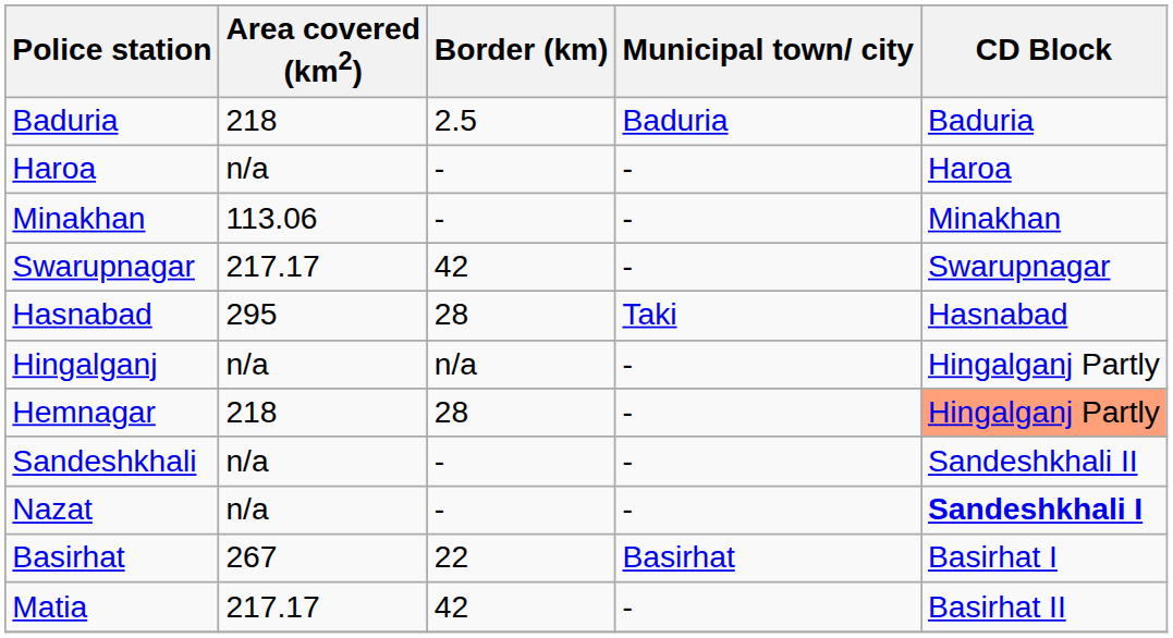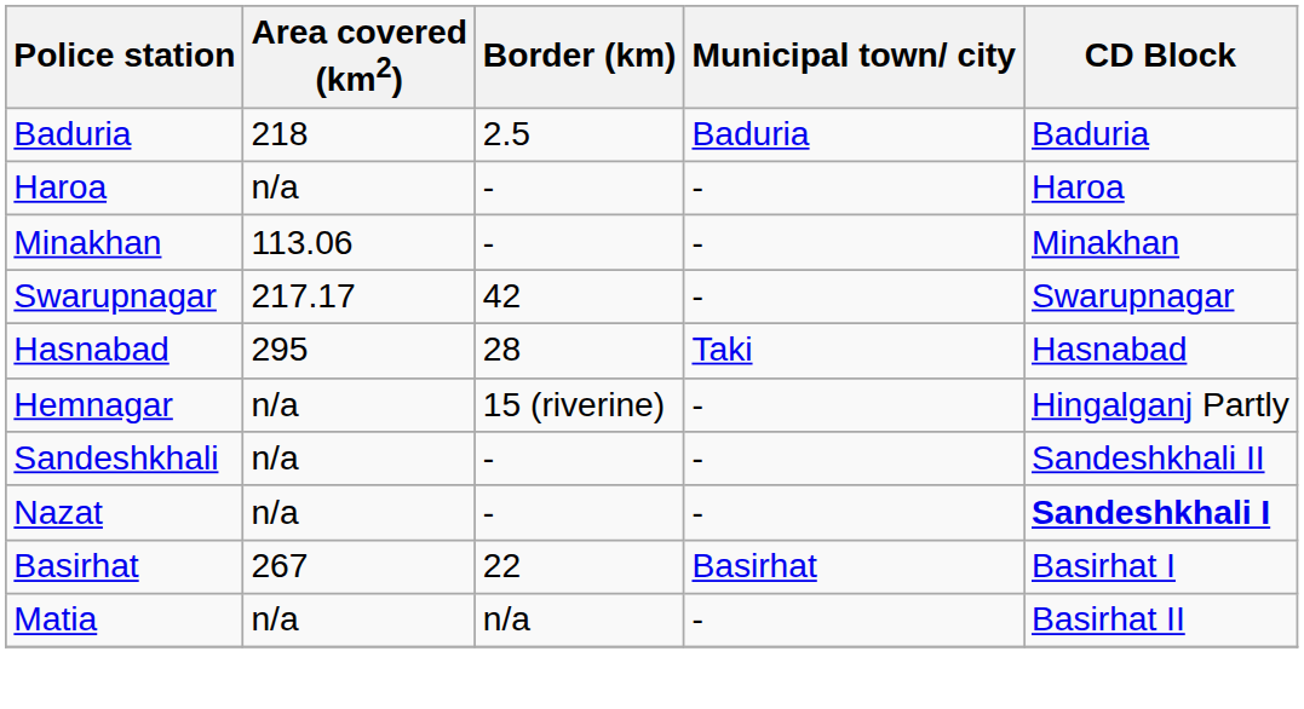- row: Hingalganj | n/a | n/a | - | Hingalganj Partly
Hemnagar | Area covered (km2): 218 -> n/a
Hemnagar | Border (km): 28 -> 15 (riverine)
Hemnagar | CD Block: lightsalmon background -> no background
Matia | Area covered (km2): 217.17 -> n/a
Matia | Border (km): 42 -> n/a
